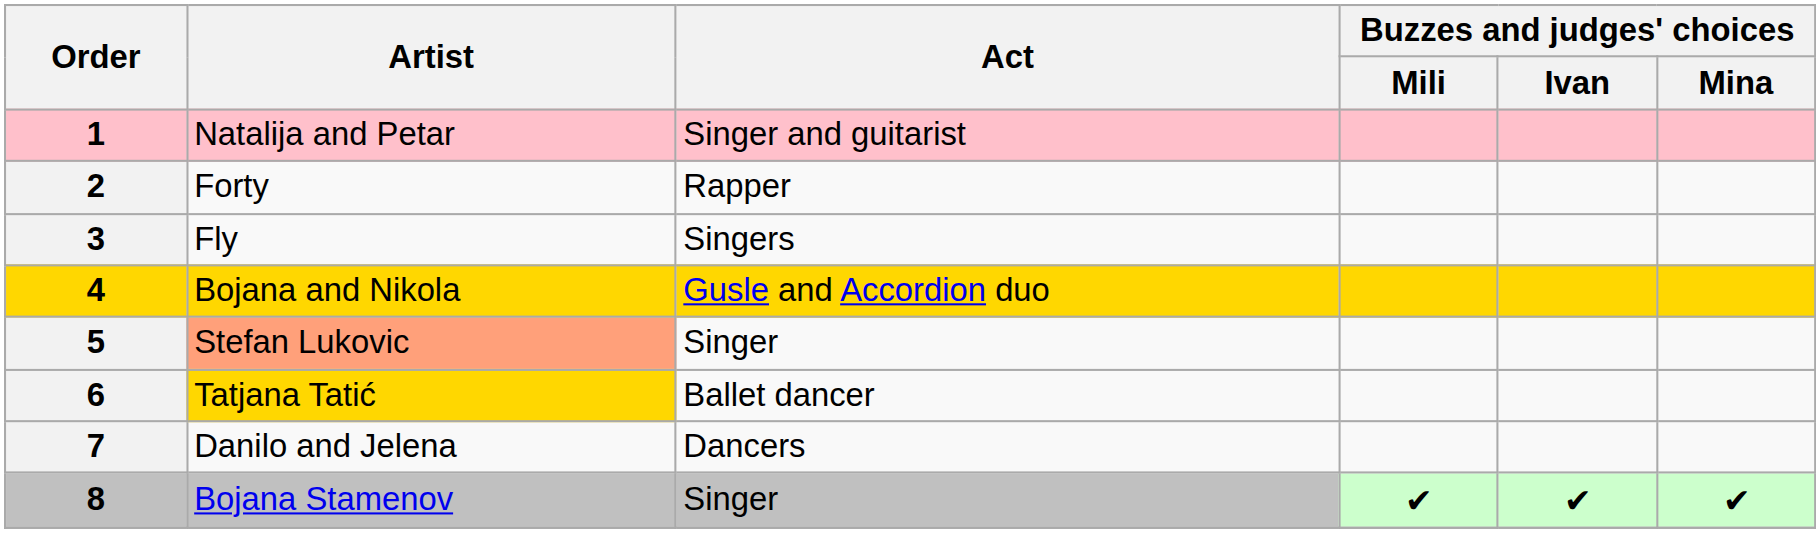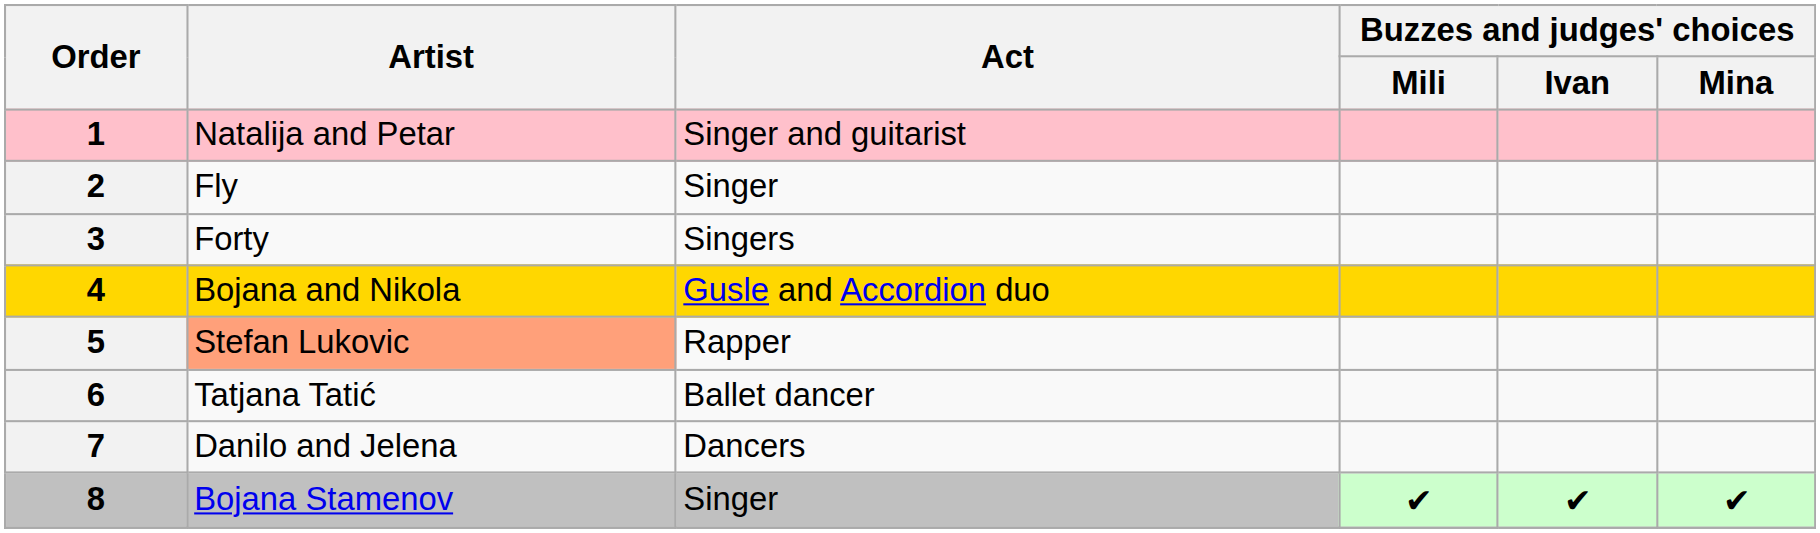2 | Artist: Forty -> Fly
2 | Act: Rapper -> Singer
3 | Artist: Fly -> Forty
5 | Act: Singer -> Rapper
6 | Artist: gold background -> no background
